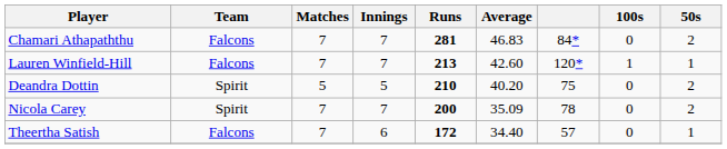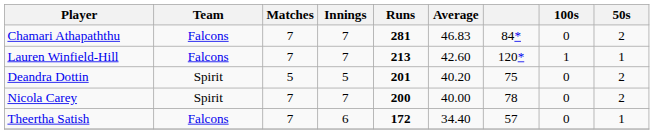Deandra Dottin | Runs: 210 -> 201
Nicola Carey | Average: 35.09 -> 40.00
